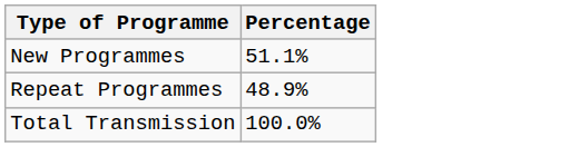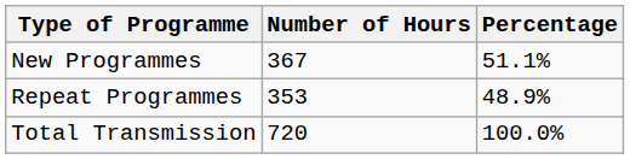+ column: Number of Hours | 367 | 353 | 720
